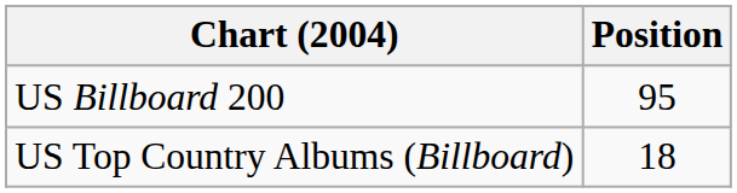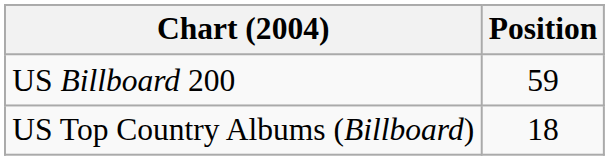US Billboard 200 | Position: 95 -> 59
